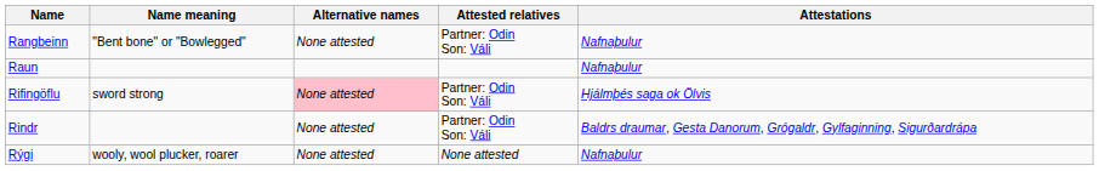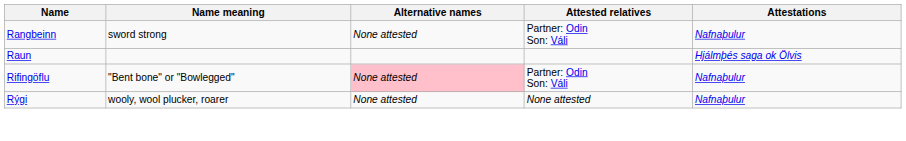Rangbeinn | Name meaning: "Bent bone" or "Bowlegged" -> sword strong
Raun | Attestations: Nafnaþulur -> Hjálmþés saga ok Ölvis
Rifingöflu | Name meaning: sword strong -> "Bent bone" or "Bowlegged"
Rifingöflu | Attestations: Hjálmþés saga ok Ölvis -> Nafnaþulur
- row: Rindr | None attested | Partner: Odin Son: Váli | Baldrs draumar, Gesta Danorum, Grógaldr, Gylfaginning, Sigurðardrápa
